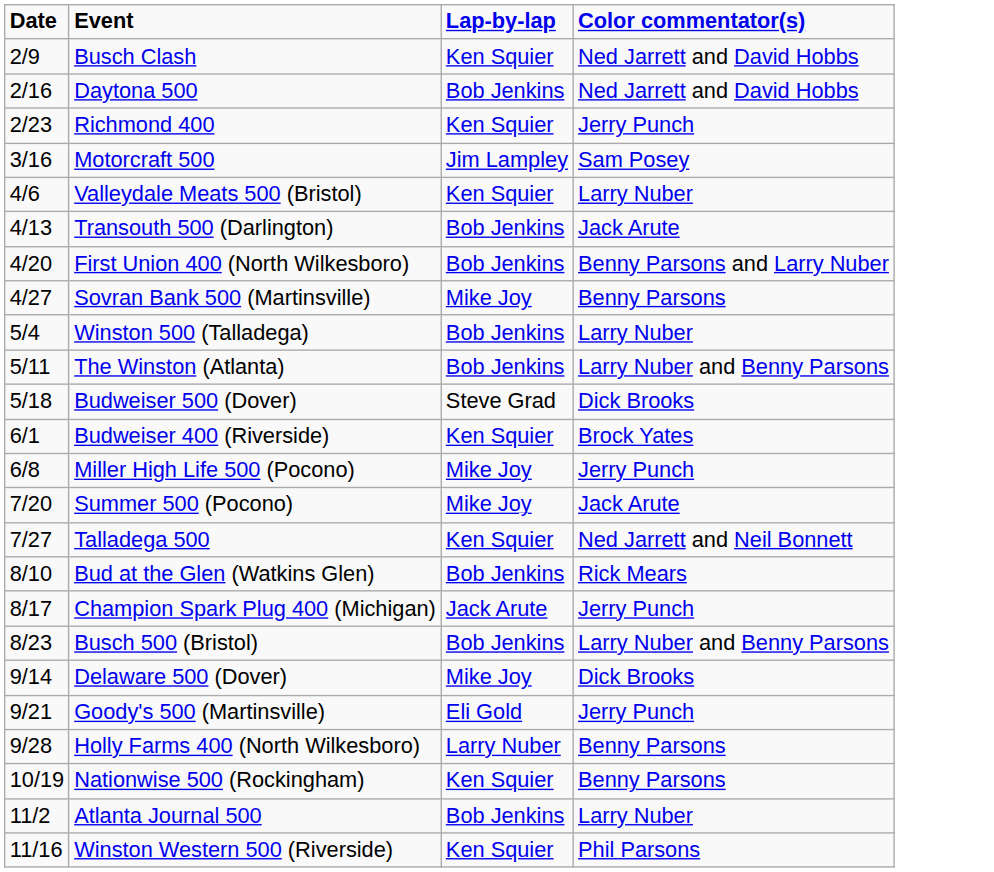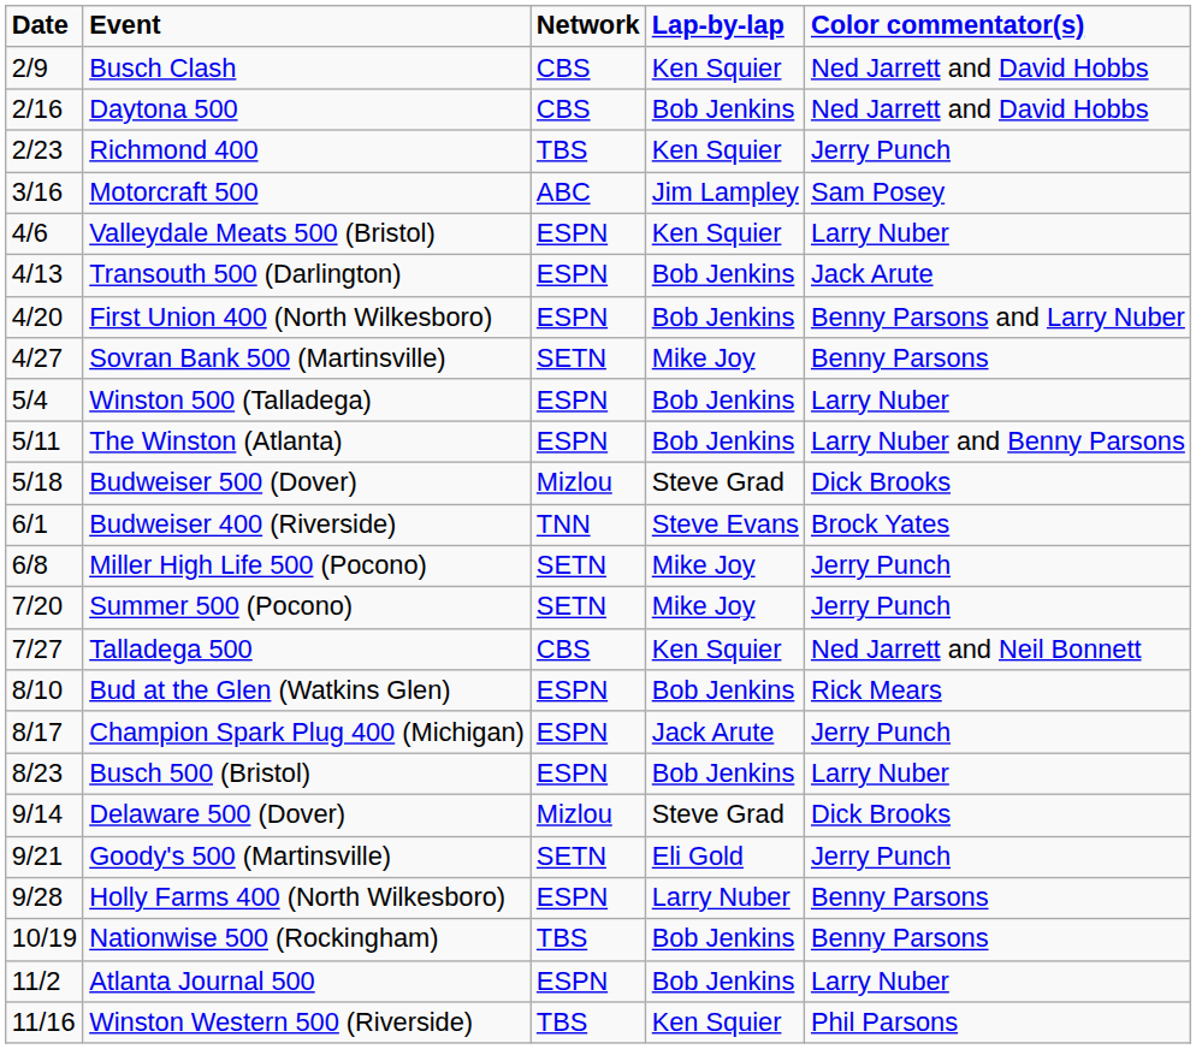+ column: Network | CBS | CBS | TBS | ABC | ESPN | ESPN | ESPN | SETN | ESPN | ESPN | Mizlou | TNN | SETN | SETN | CBS | ESPN | ESPN | ESPN | Mizlou | SETN | ESPN | TBS | ESPN | TBS
Budweiser 400 (Riverside) | Lap-by-lap: Ken Squier -> Steve Evans
Summer 500 (Pocono) | Color commentator(s): Jack Arute -> Jerry Punch
Busch 500 (Bristol) | Color commentator(s): Larry Nuber and Benny Parsons -> Larry Nuber
Delaware 500 (Dover) | Lap-by-lap: Mike Joy -> Steve Grad
Nationwise 500 (Rockingham) | Lap-by-lap: Ken Squier -> Bob Jenkins
